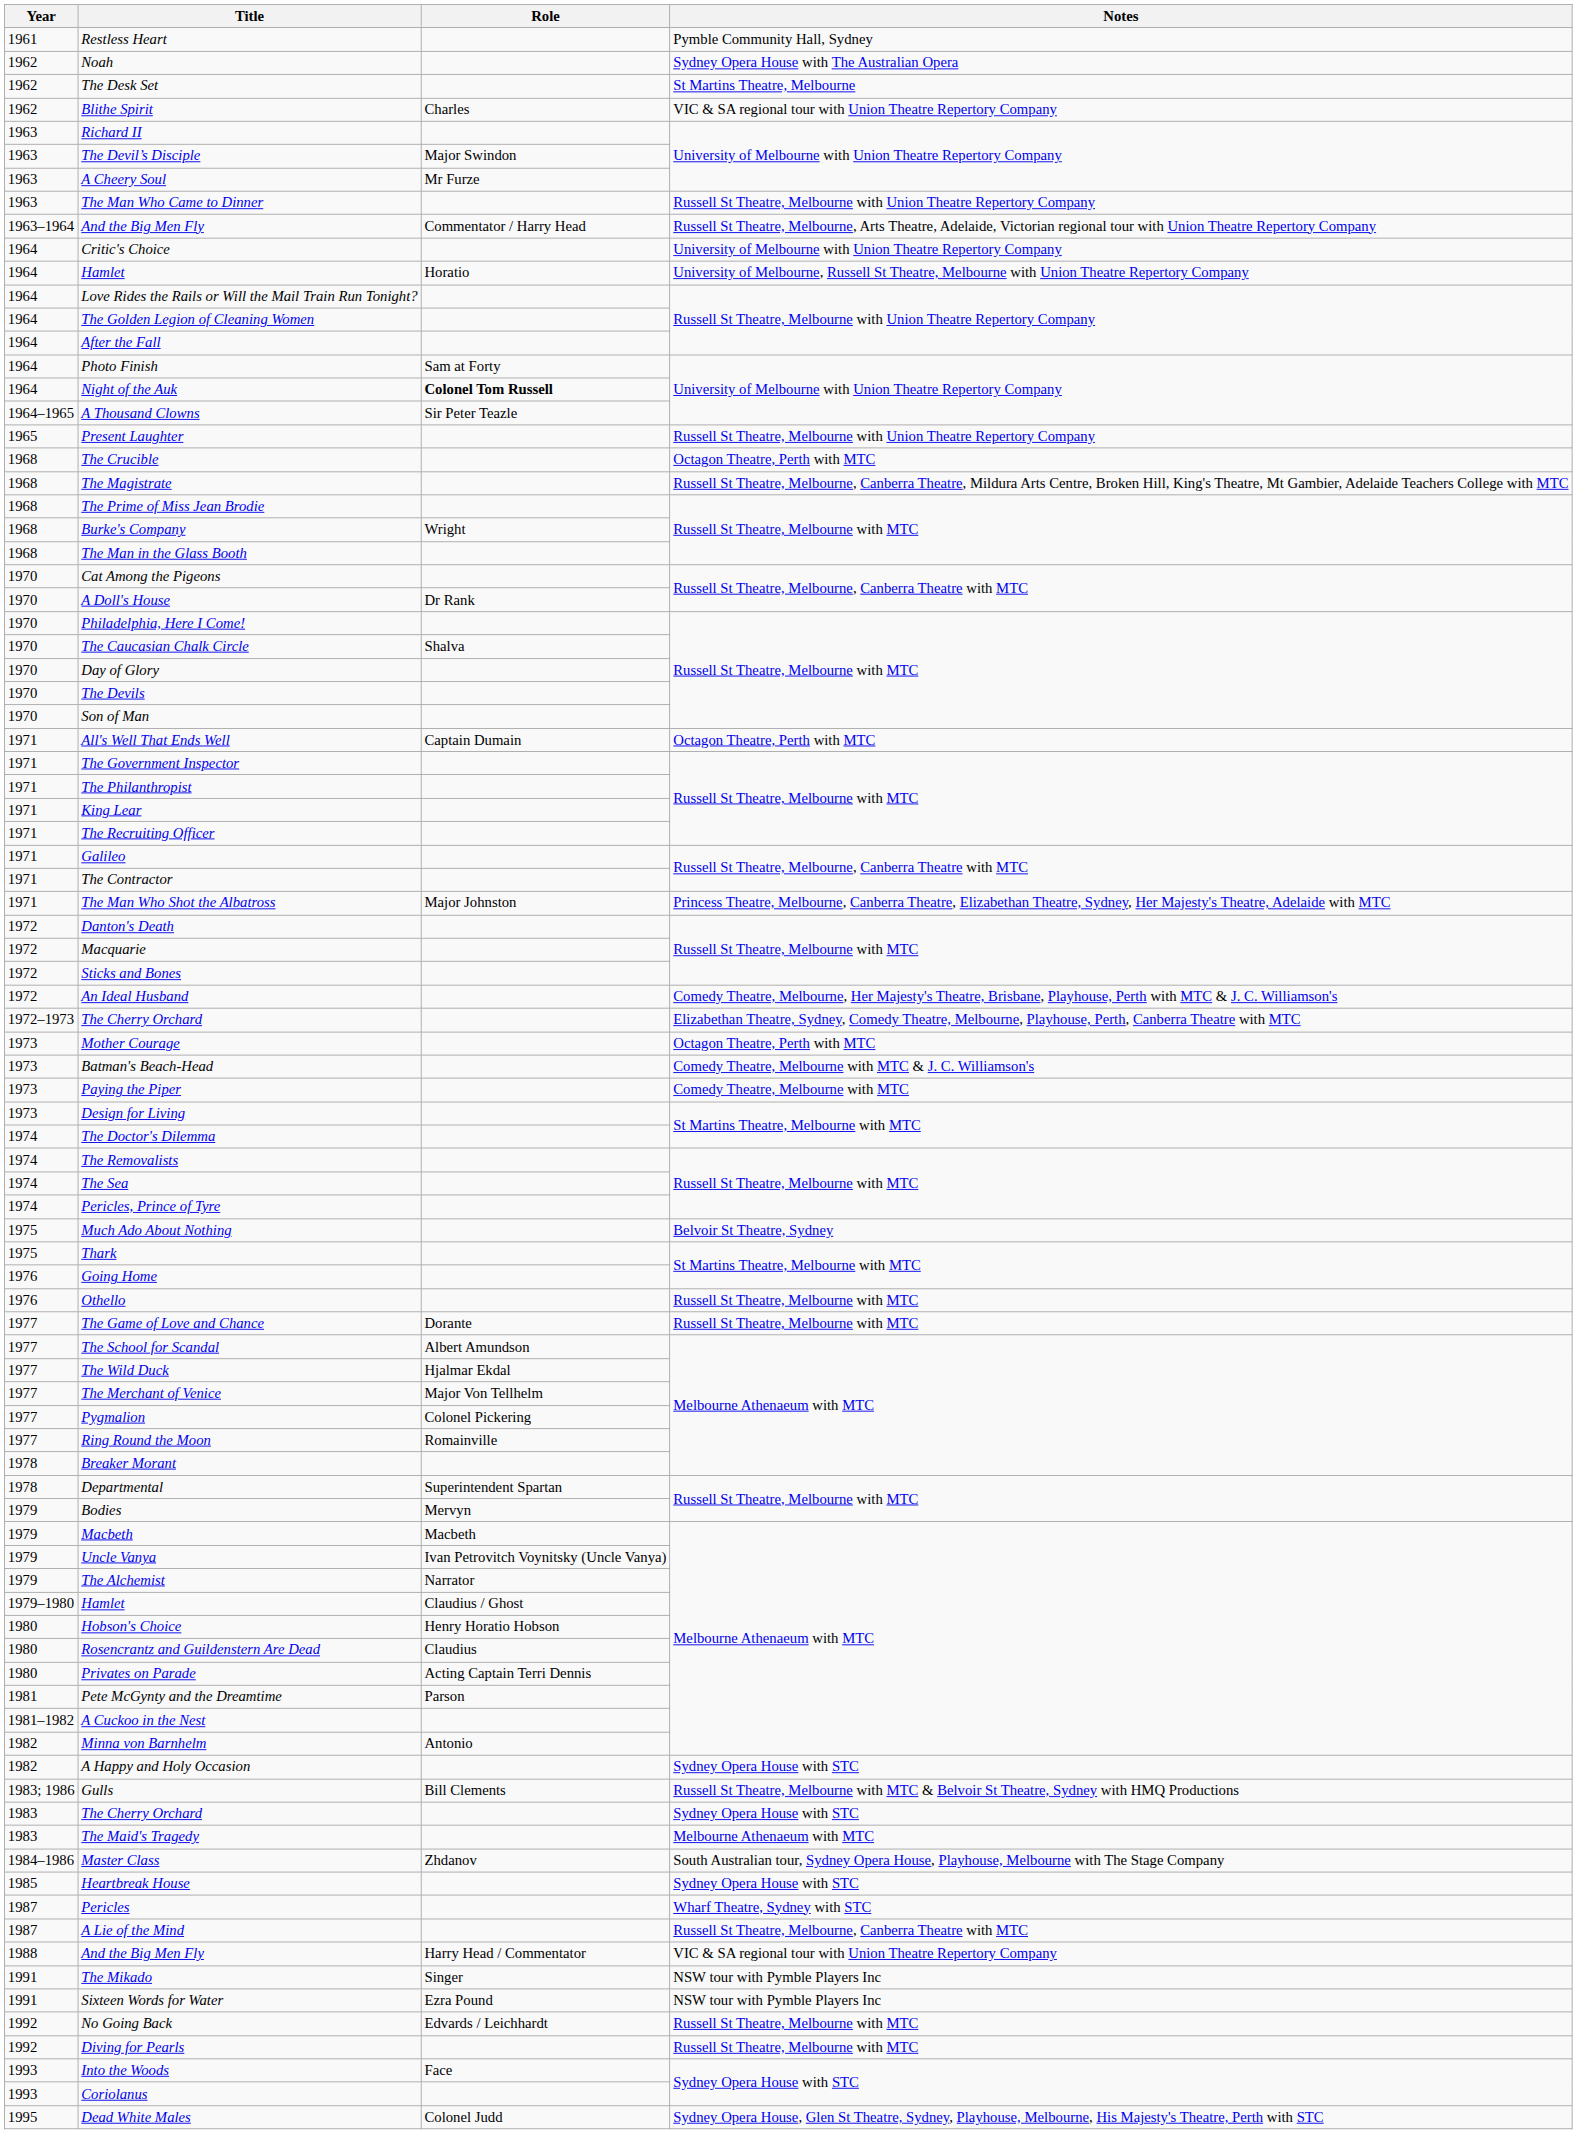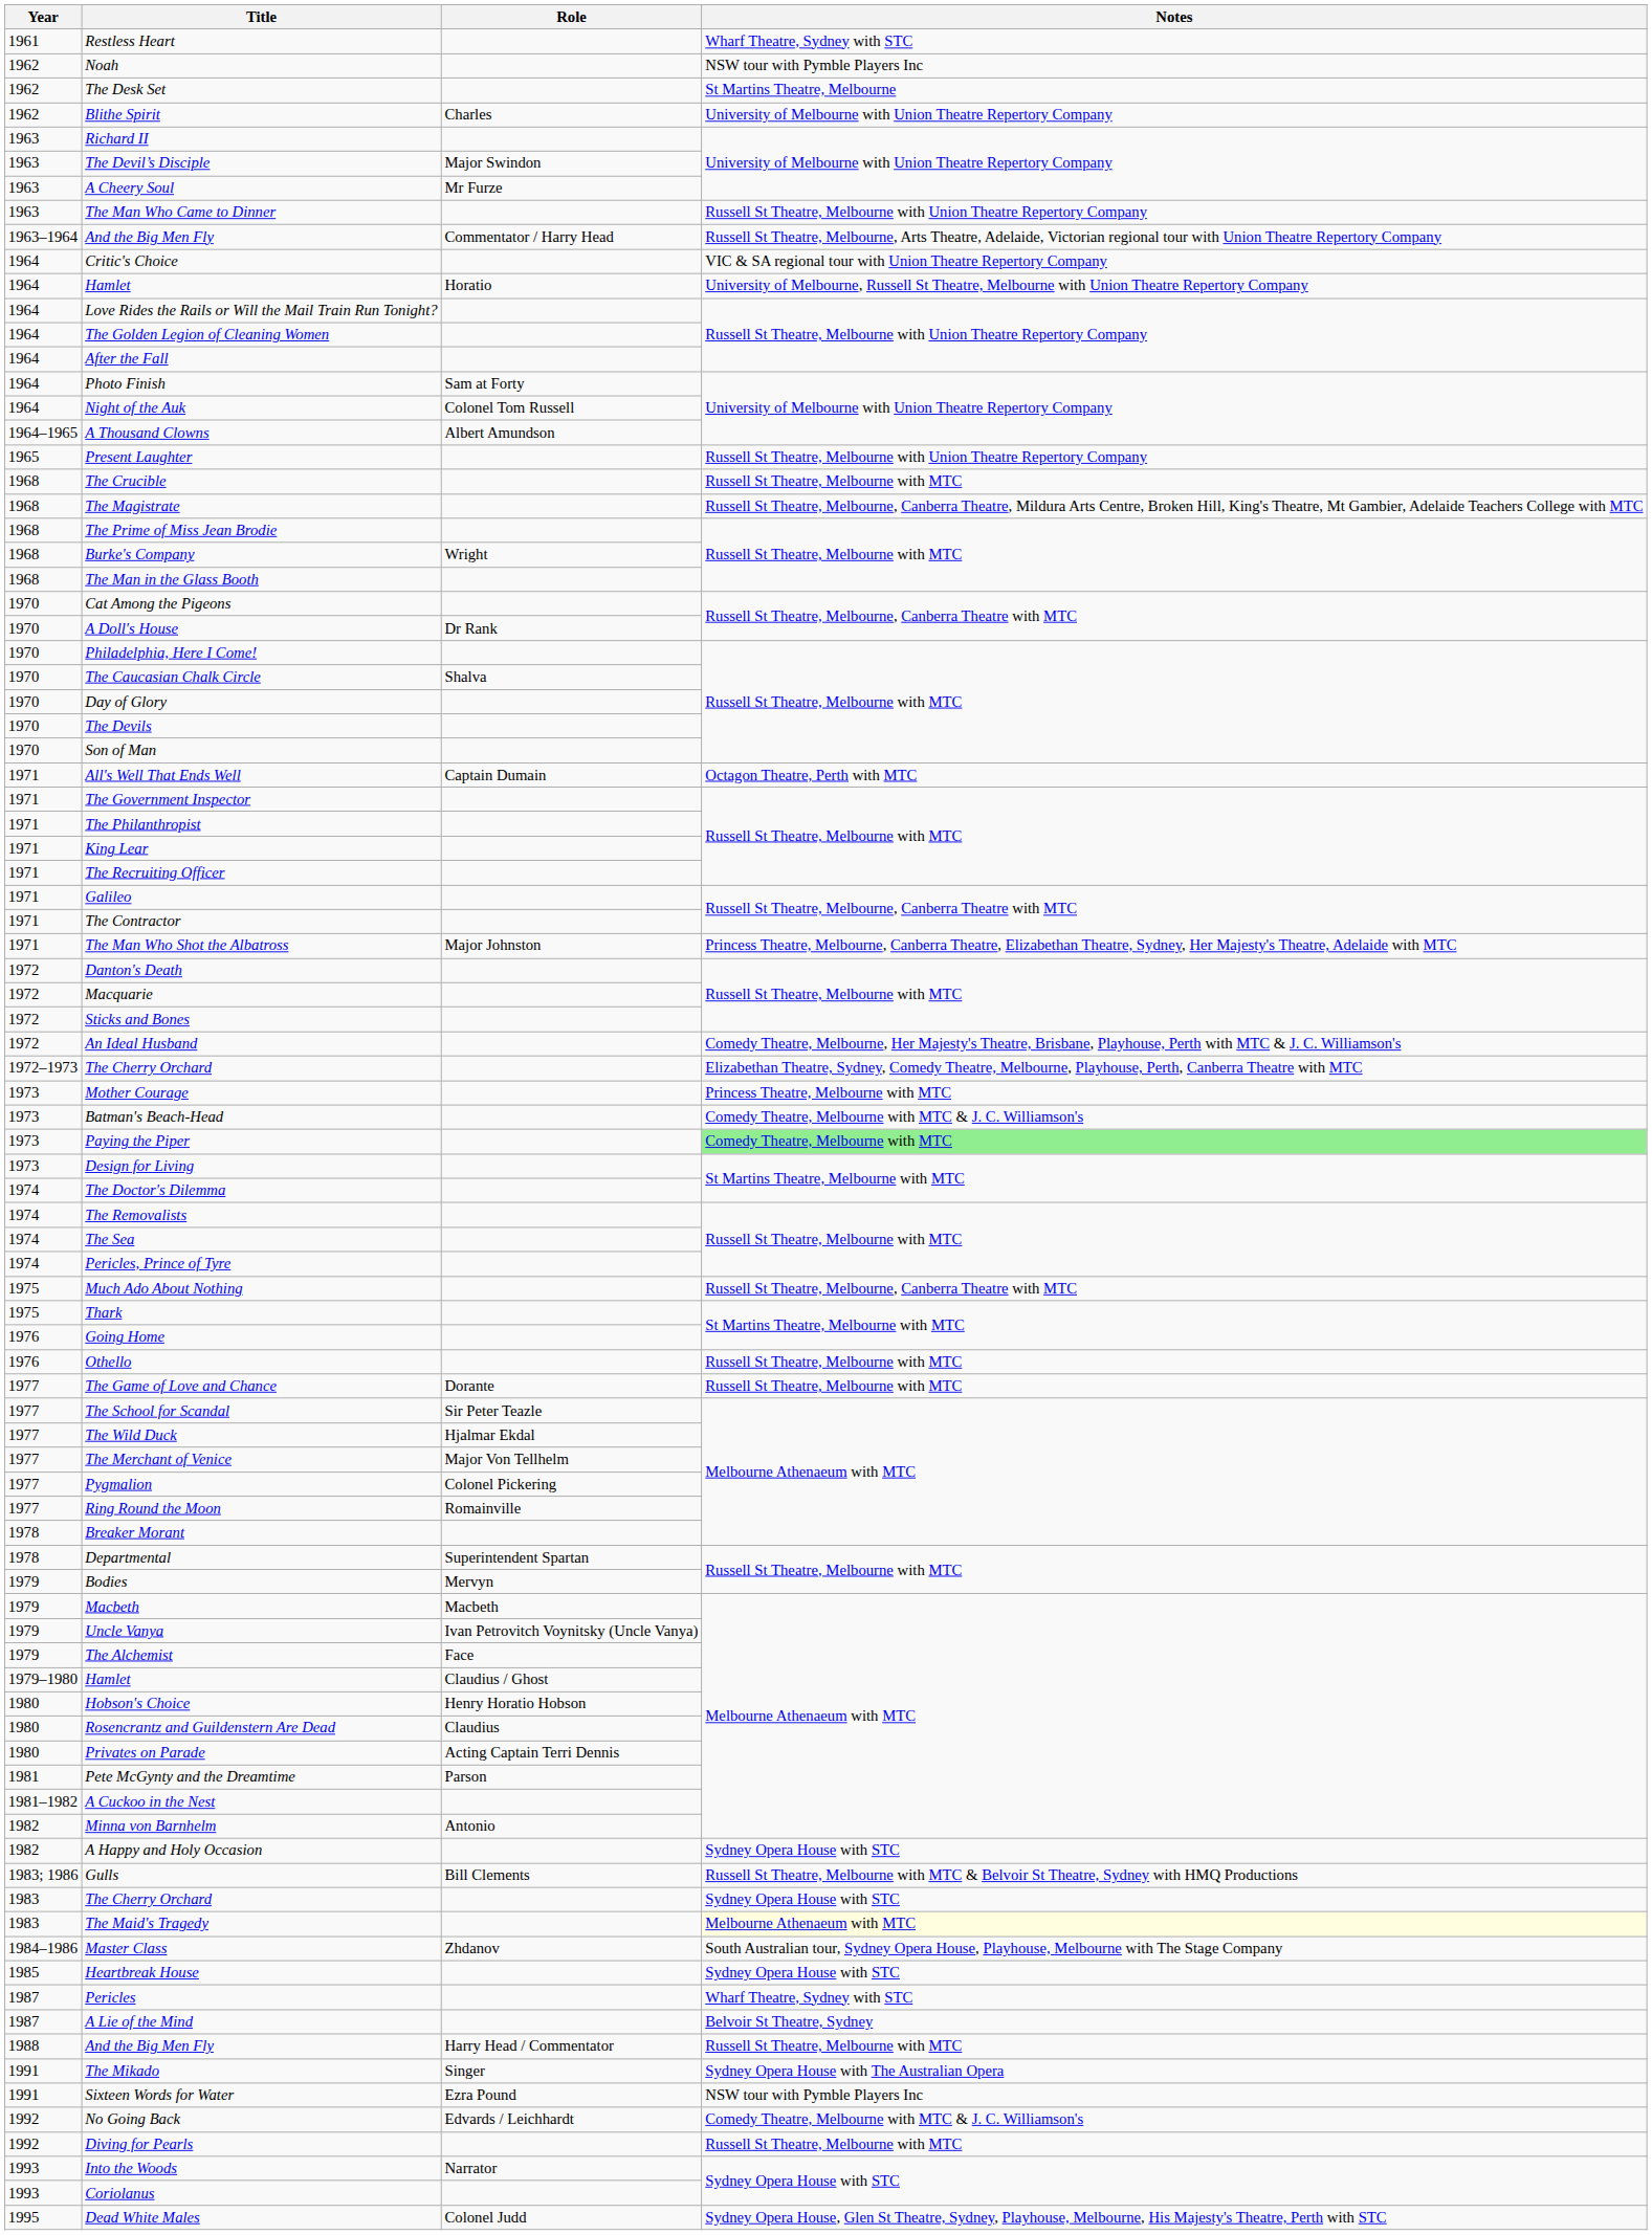Restless Heart | Notes: Pymble Community Hall, Sydney -> Wharf Theatre, Sydney with STC
Noah | Notes: Sydney Opera House with The Australian Opera -> NSW tour with Pymble Players Inc
Blithe Spirit | Notes: VIC & SA regional tour with Union Theatre Repertory Company -> University of Melbourne with Union Theatre Repertory Company
Critic's Choice | Notes: University of Melbourne with Union Theatre Repertory Company -> VIC & SA regional tour with Union Theatre Repertory Company
Night of the Auk | Role: bold -> normal
A Thousand Clowns | Role: Sir Peter Teazle -> Albert Amundson
The Crucible | Notes: Octagon Theatre, Perth with MTC -> Russell St Theatre, Melbourne with MTC
Mother Courage | Notes: Octagon Theatre, Perth with MTC -> Princess Theatre, Melbourne with MTC
Paying the Piper | Notes: no background -> lightgreen background
Much Ado About Nothing | Notes: Belvoir St Theatre, Sydney -> Russell St Theatre, Melbourne, Canberra Theatre with MTC
The School for Scandal | Role: Albert Amundson -> Sir Peter Teazle
The Alchemist | Role: Narrator -> Face
The Maid's Tragedy | Notes: no background -> lightyellow background
A Lie of the Mind | Notes: Russell St Theatre, Melbourne, Canberra Theatre with MTC -> Belvoir St Theatre, Sydney
1988 / And the Big Men Fly | Notes: VIC & SA regional tour with Union Theatre Repertory Company -> Russell St Theatre, Melbourne with MTC
The Mikado | Notes: NSW tour with Pymble Players Inc -> Sydney Opera House with The Australian Opera
No Going Back | Notes: Russell St Theatre, Melbourne with MTC -> Comedy Theatre, Melbourne with MTC & J. C. Williamson's
Into the Woods | Role: Face -> Narrator
